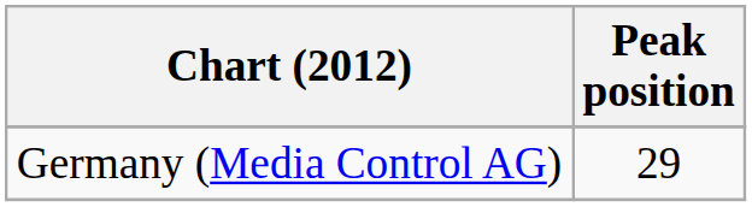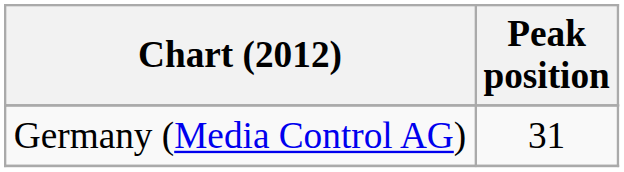Germany (Media Control AG) | Peak position: 29 -> 31
